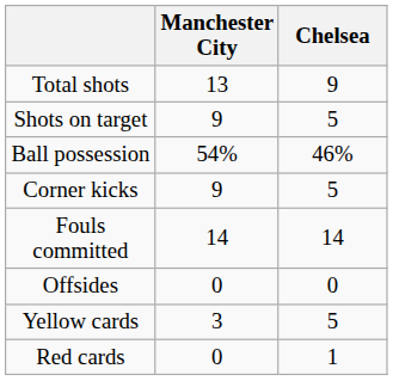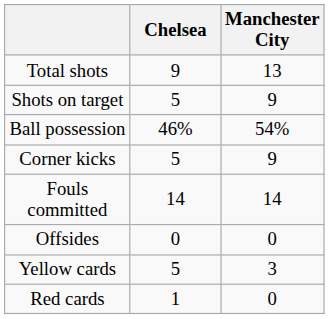columns swapped: Chelsea <-> Manchester City
